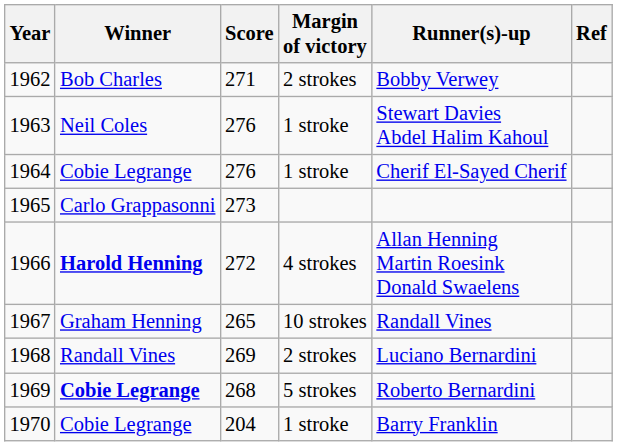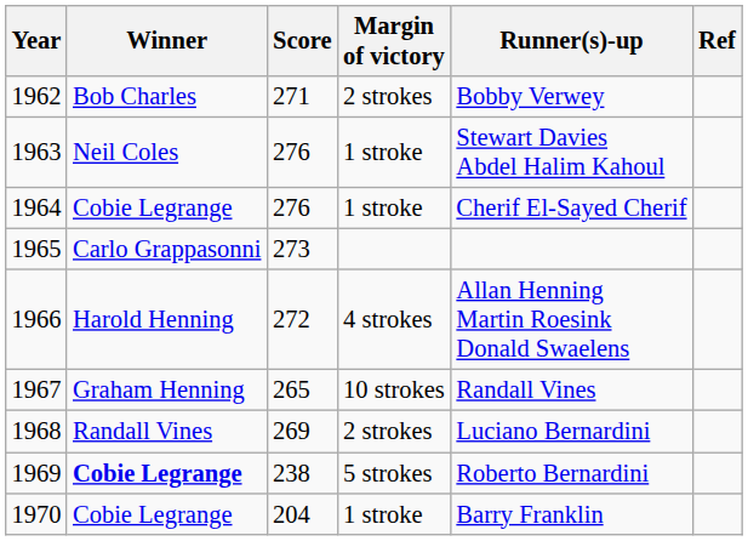1966 | Winner: bold -> normal
1969 | Score: 268 -> 238
